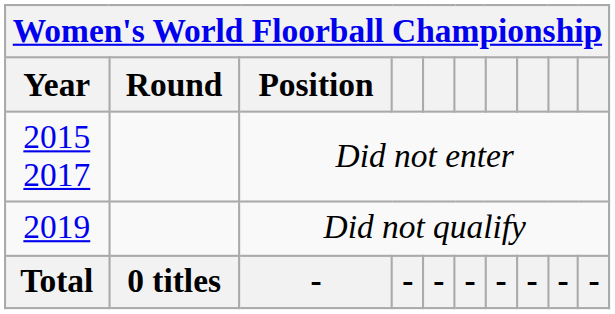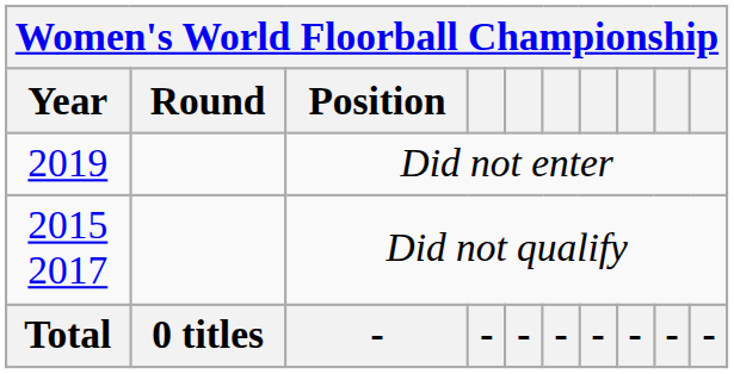Did not enter | Women's World Floorball Championship / Year: 2015 2017 -> 2019
Did not qualify | Women's World Floorball Championship / Year: 2019 -> 2015 2017
